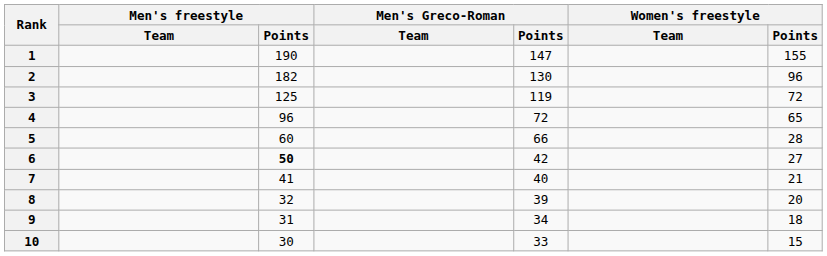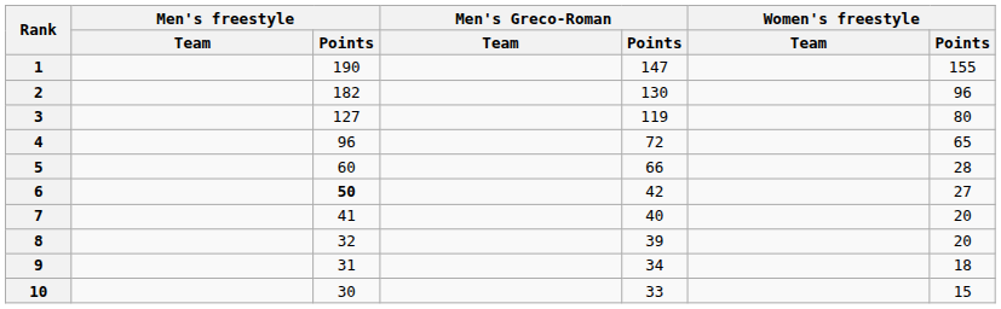3 | Men's freestyle / Points: 125 -> 127
3 | Women's freestyle / Points: 72 -> 80
7 | Women's freestyle / Points: 21 -> 20
